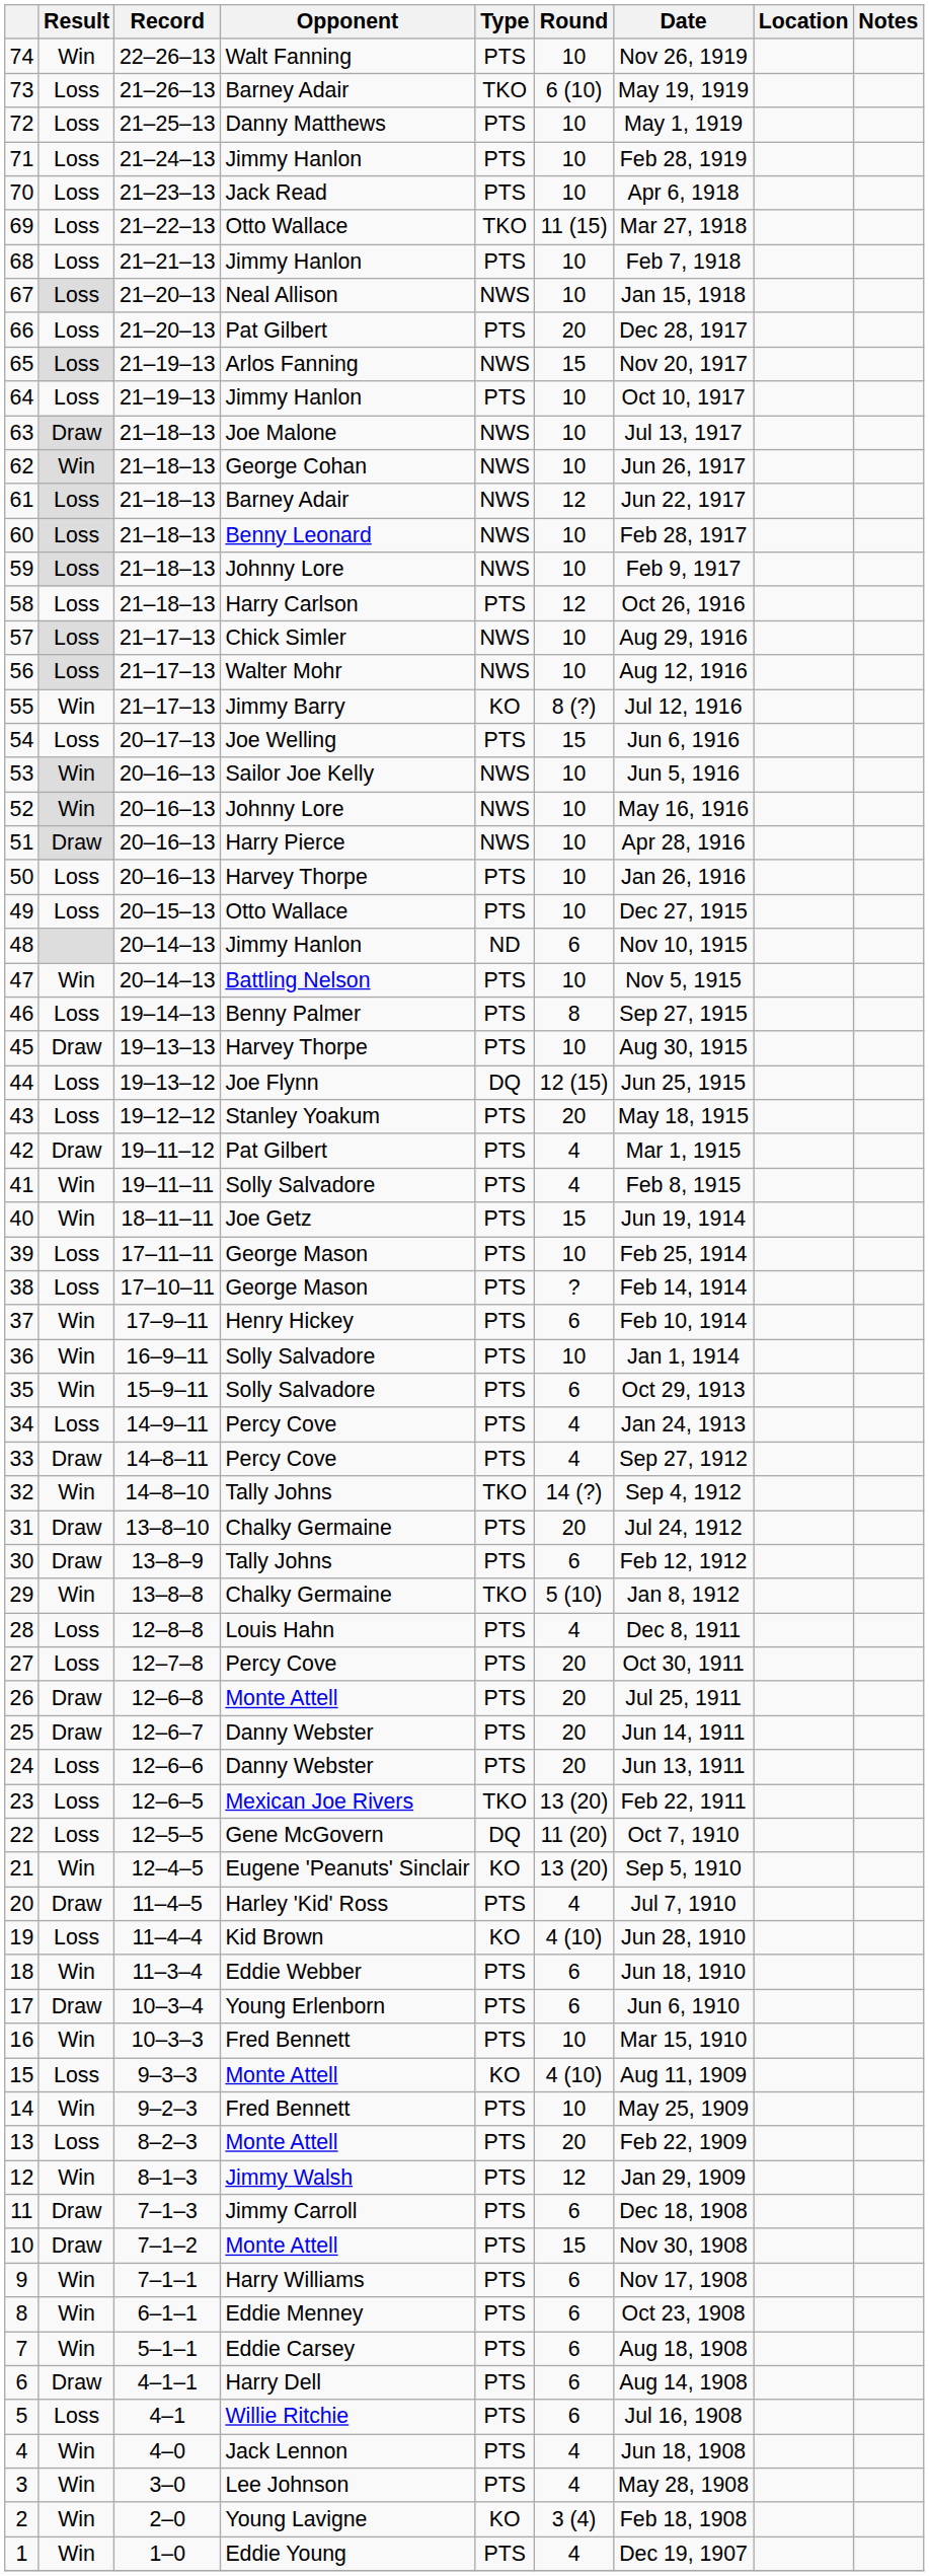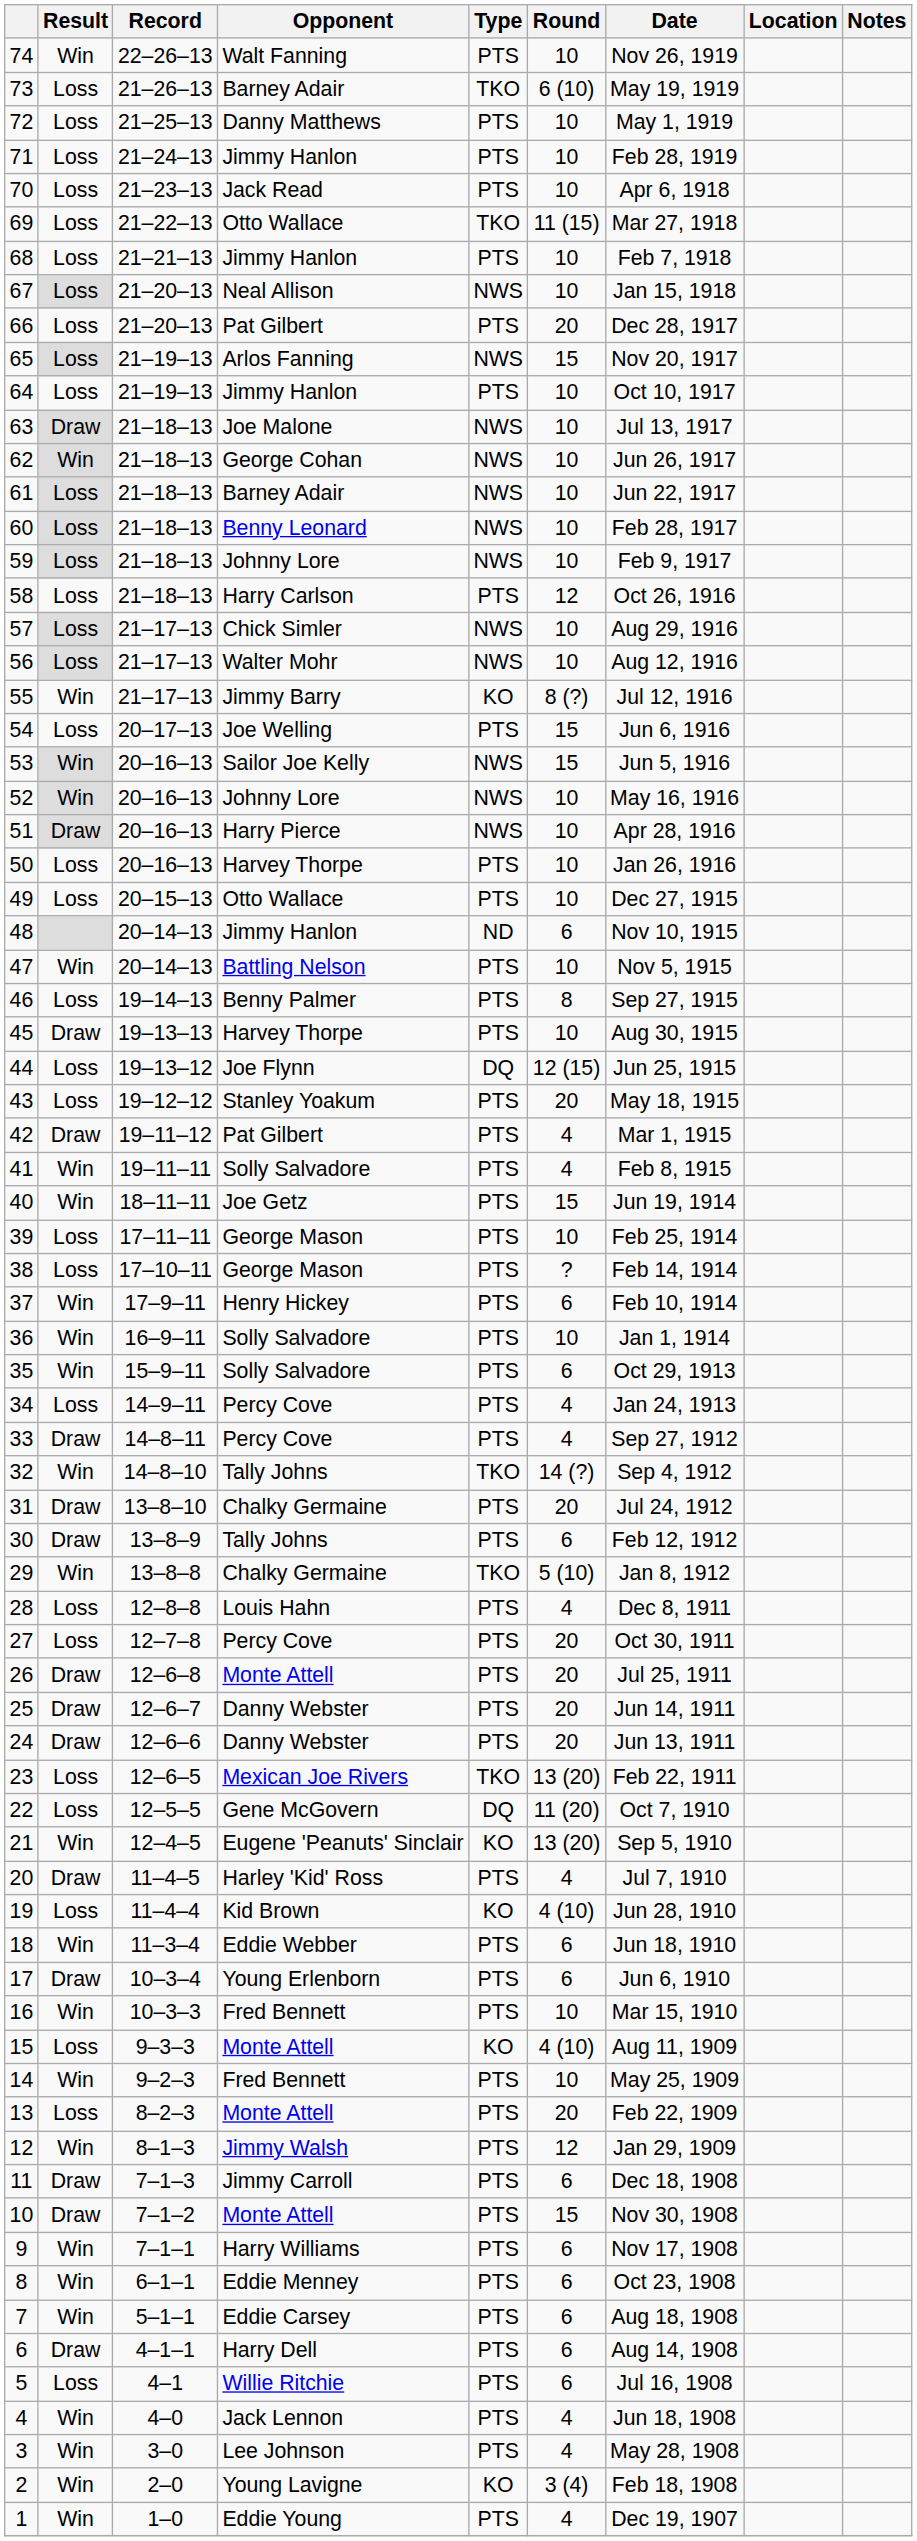61 | Round: 12 -> 10
53 | Round: 10 -> 15
24 | Result: Loss -> Draw
